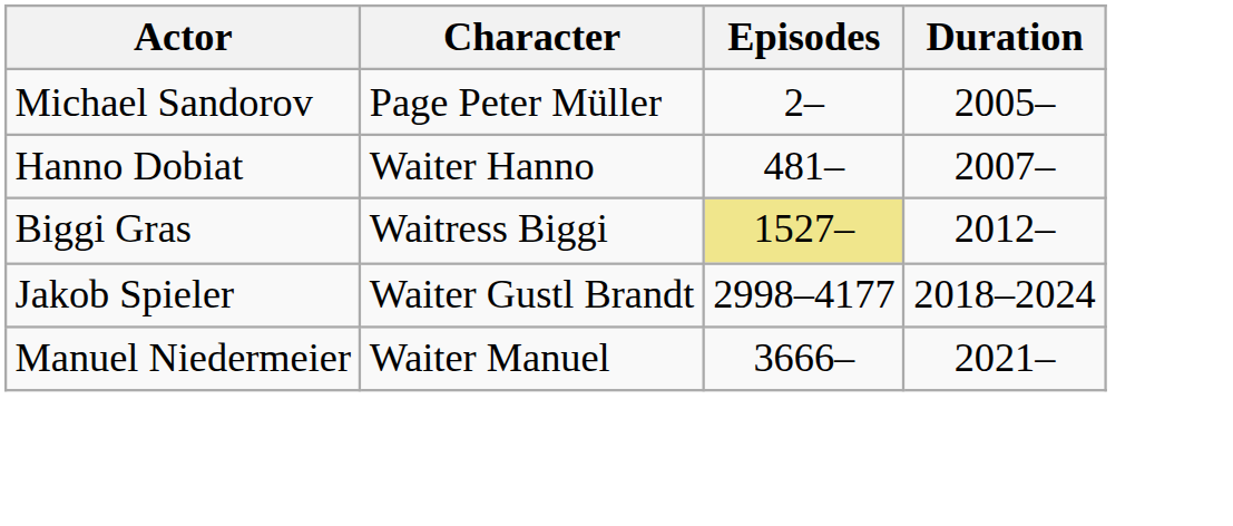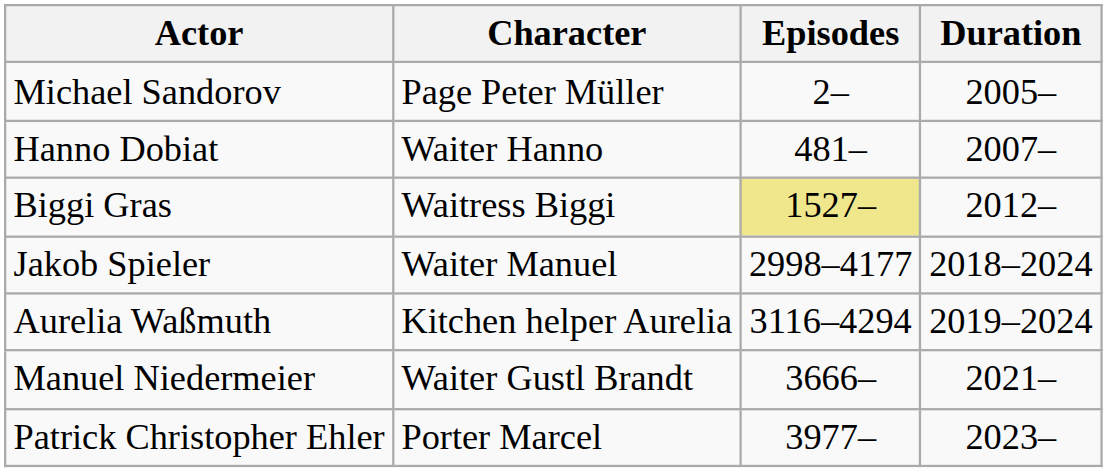Jakob Spieler | Character: Waiter Gustl Brandt -> Waiter Manuel
+ row: Aurelia Waßmuth | Kitchen helper Aurelia | 3116–4294 | 2019–2024
Manuel Niedermeier | Character: Waiter Manuel -> Waiter Gustl Brandt
+ row: Patrick Christopher Ehler | Porter Marcel | 3977– | 2023–
